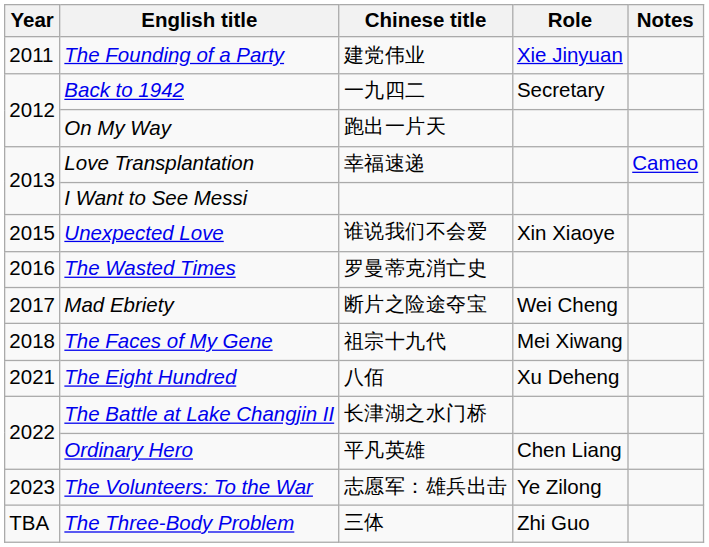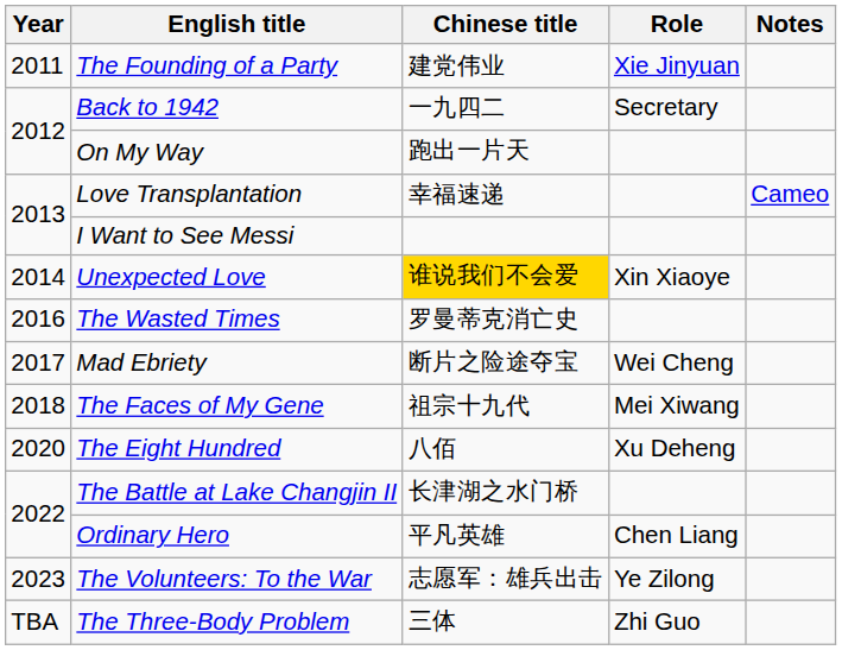Unexpected Love | Year: 2015 -> 2014
Unexpected Love | Chinese title: no background -> gold background
The Eight Hundred | Year: 2021 -> 2020
